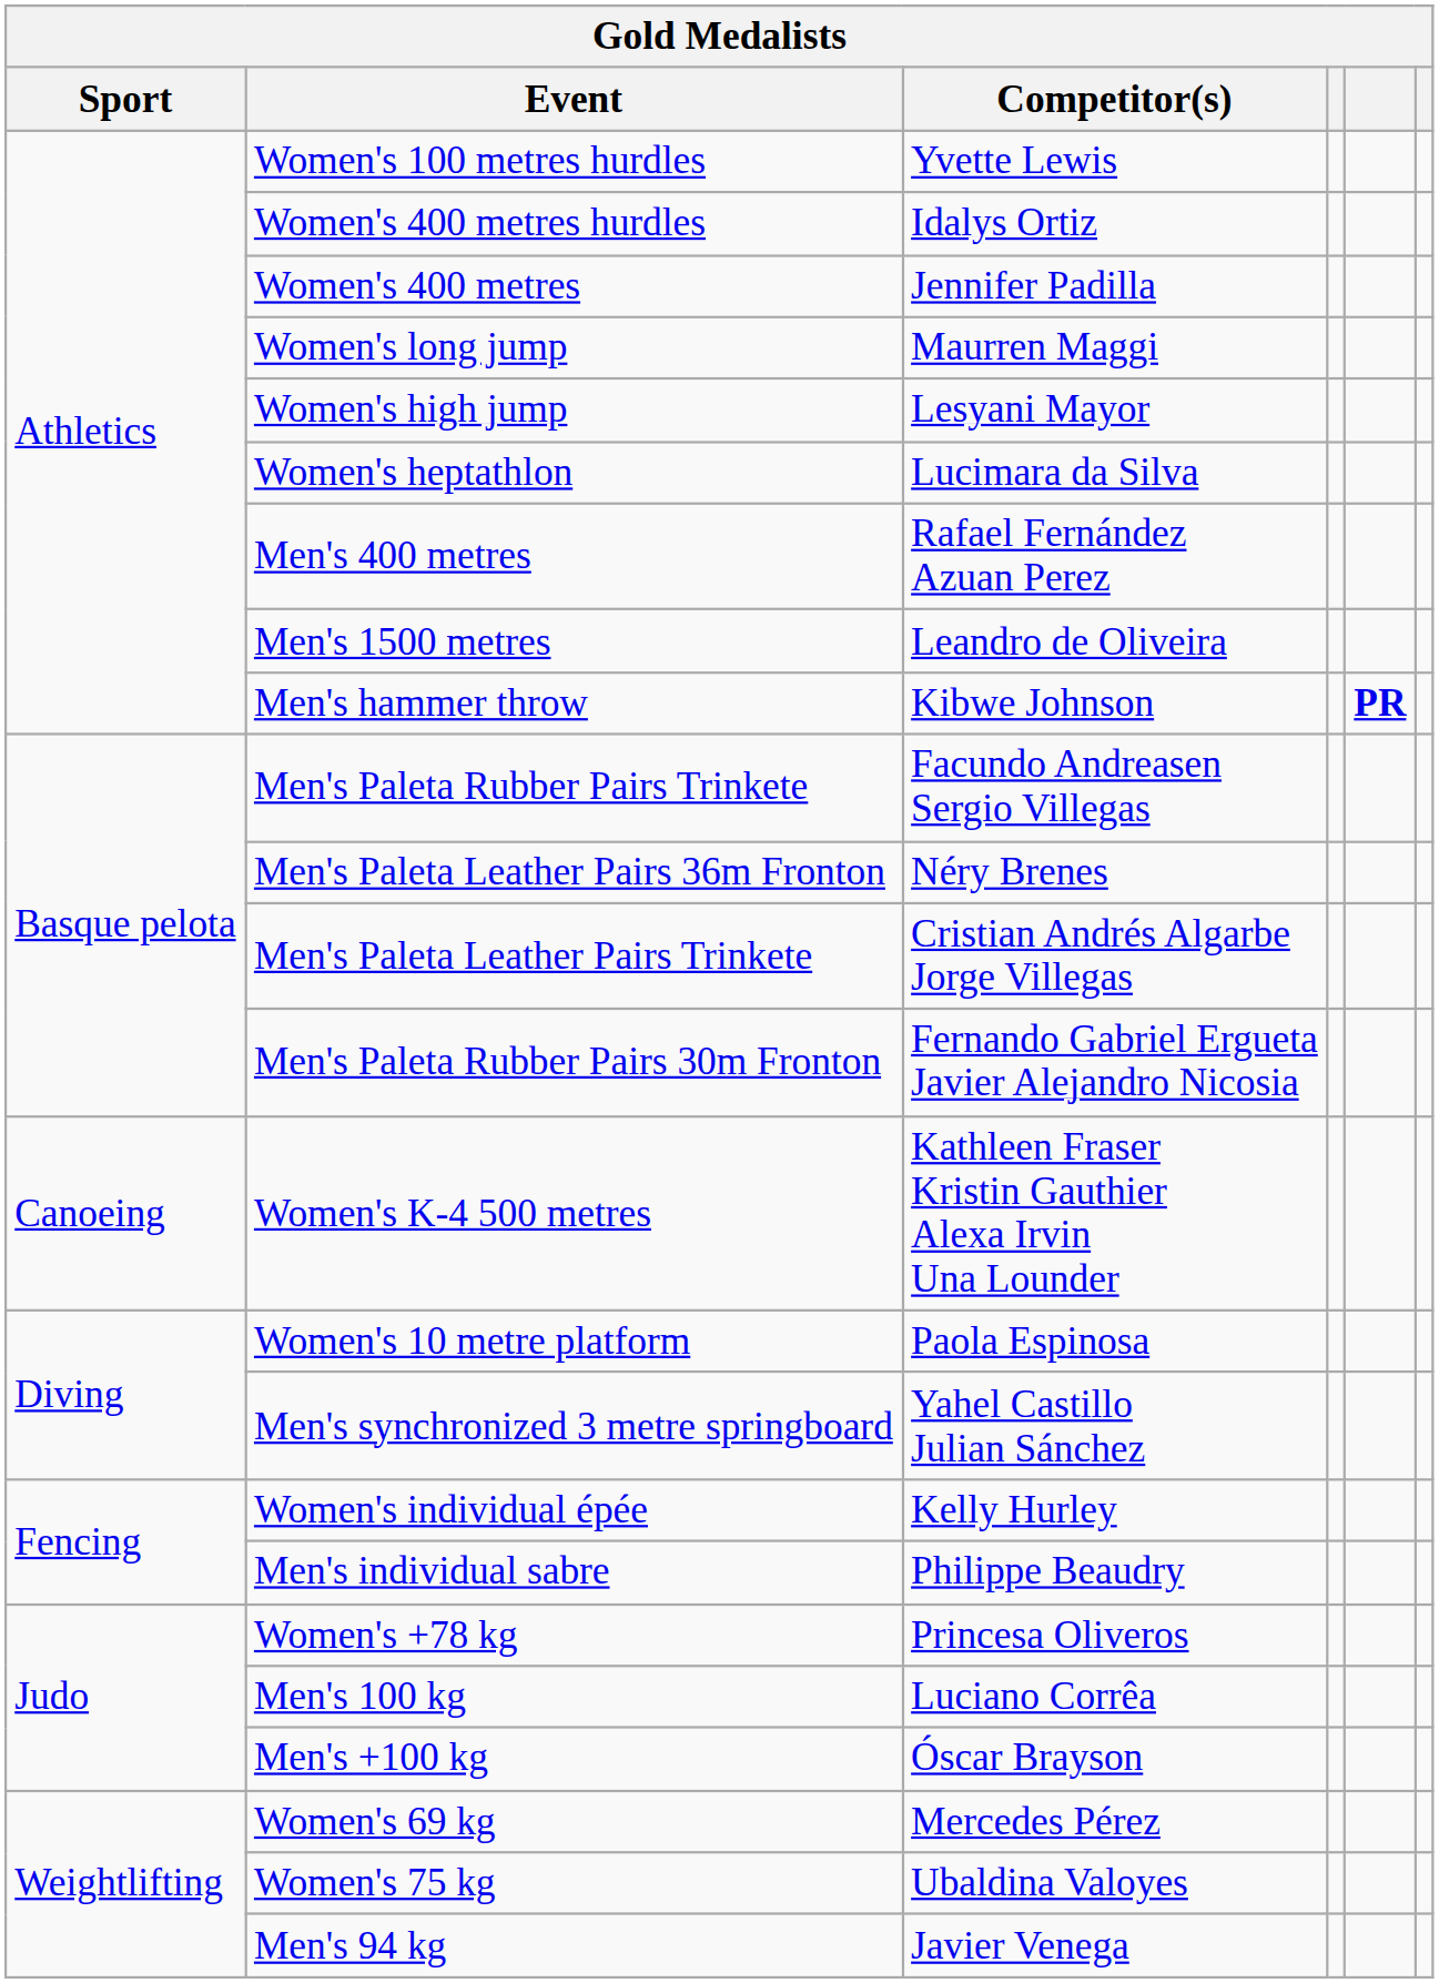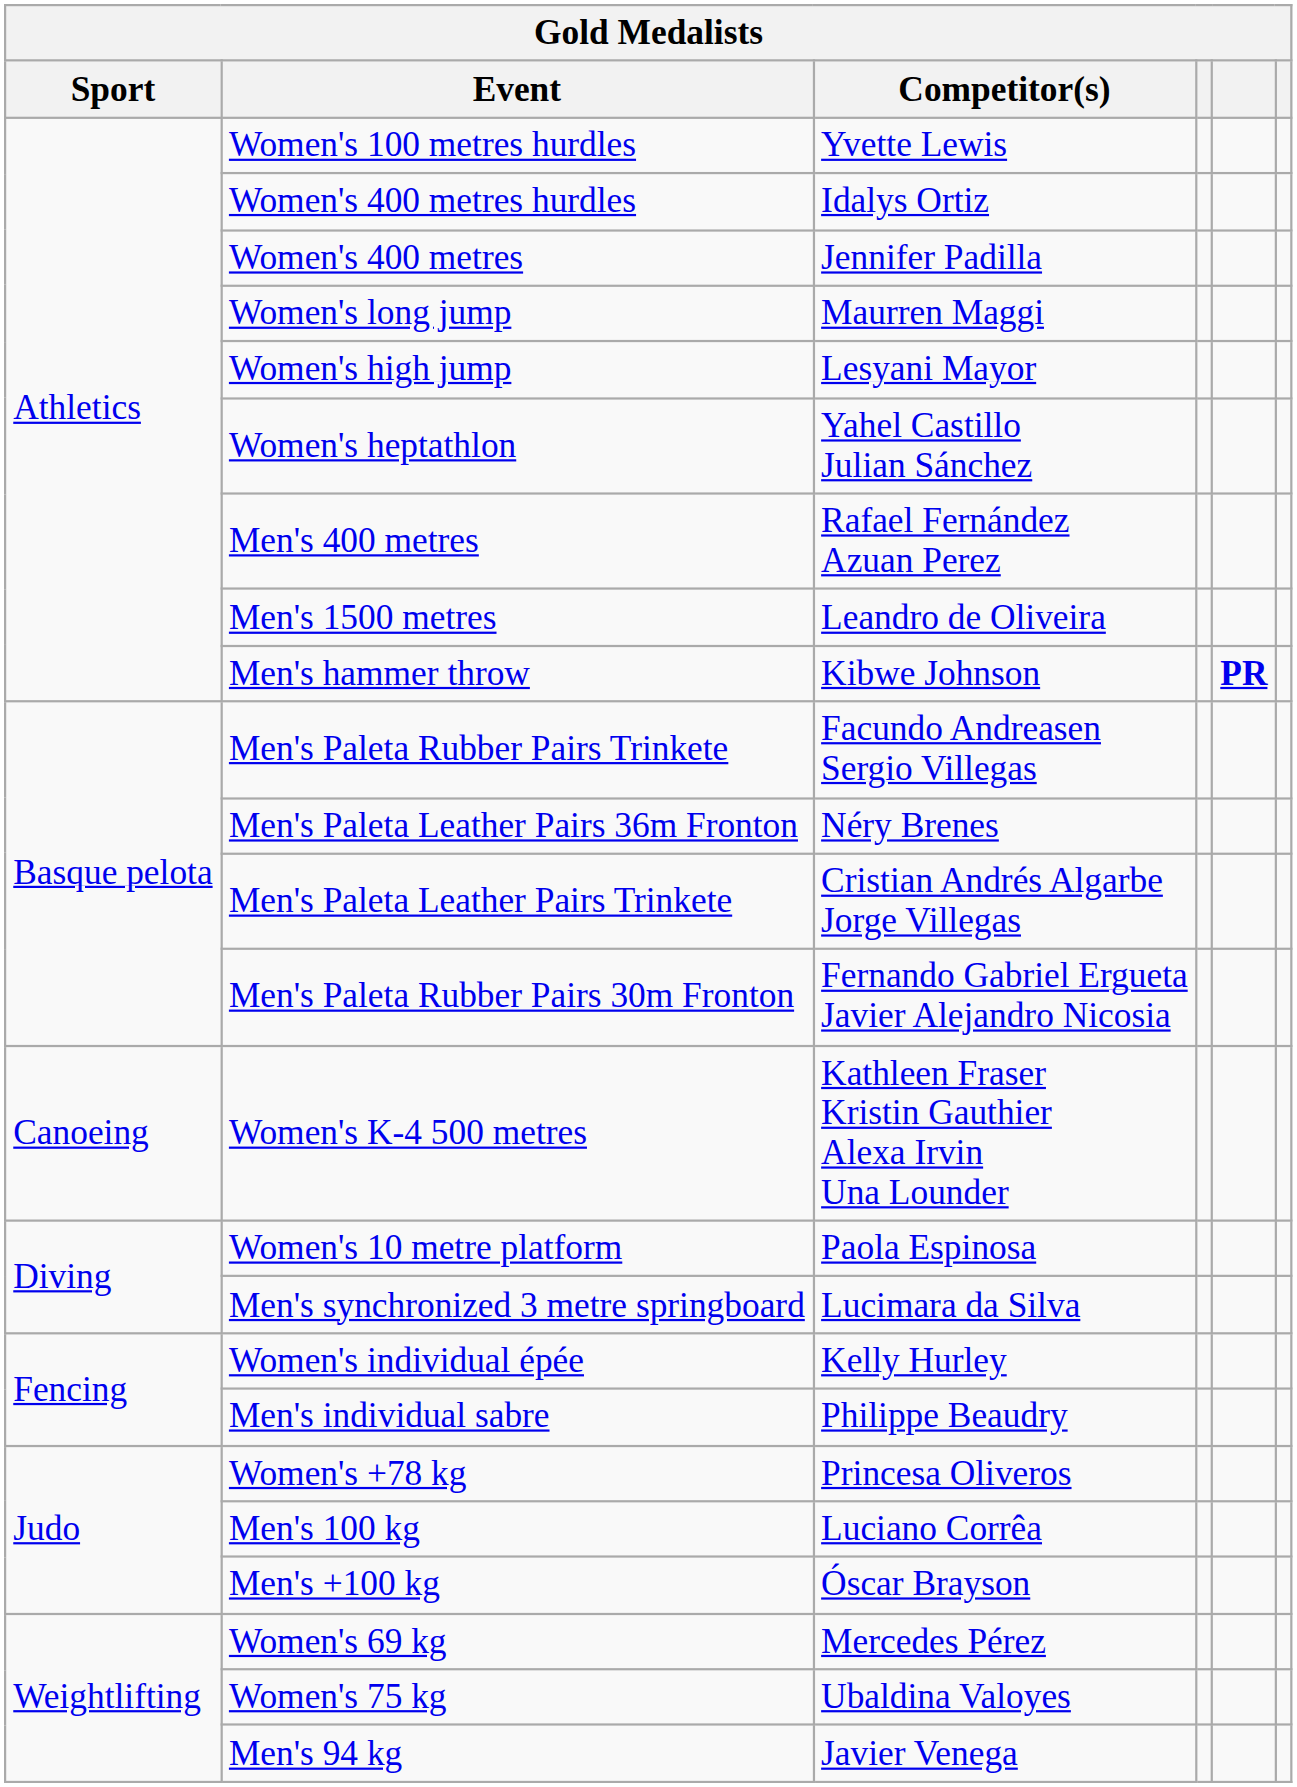Women's heptathlon | Competitor(s): Lucimara da Silva -> Yahel Castillo Julian Sánchez
Men's synchronized 3 metre springboard | Competitor(s): Yahel Castillo Julian Sánchez -> Lucimara da Silva
